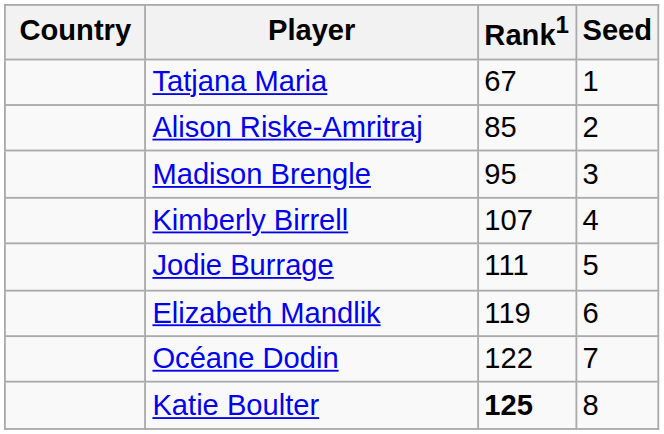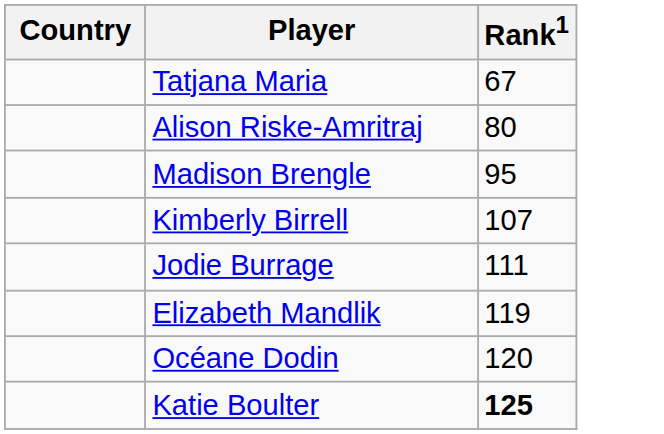- column: Seed | 1 | 2 | 3 | 4 | 5 | 6 | 7 | 8
Alison Riske-Amritraj | Rank1: 85 -> 80
Océane Dodin | Rank1: 122 -> 120
